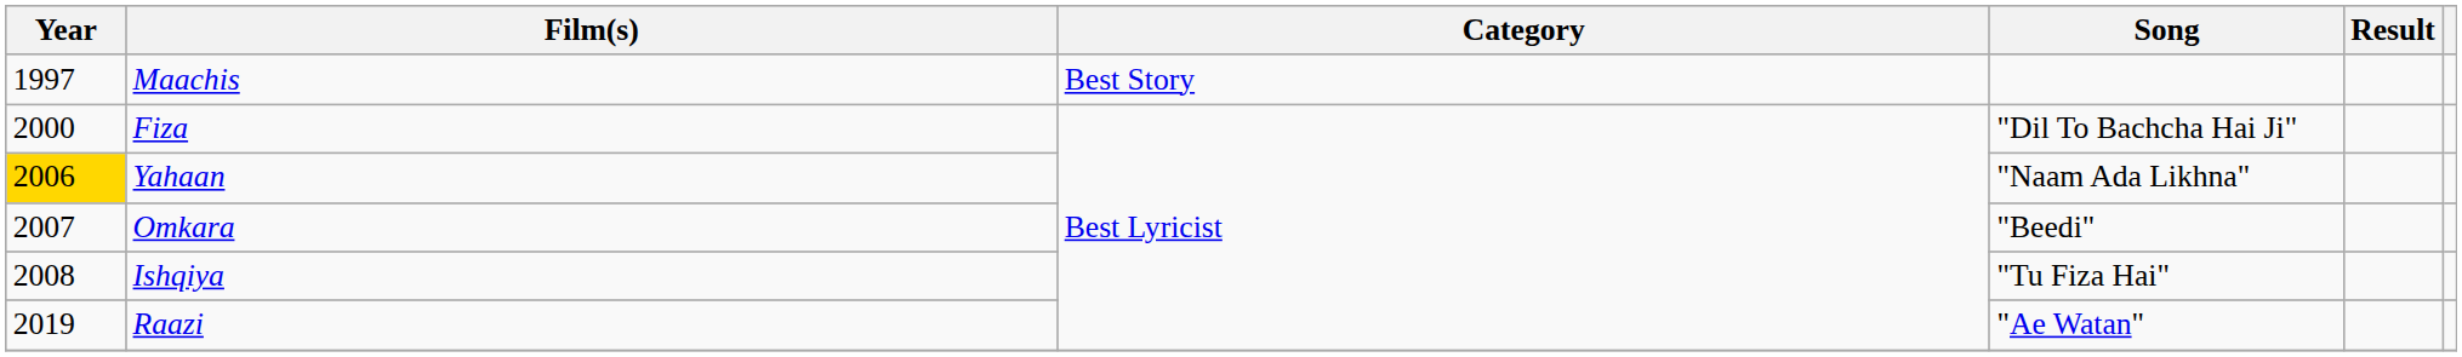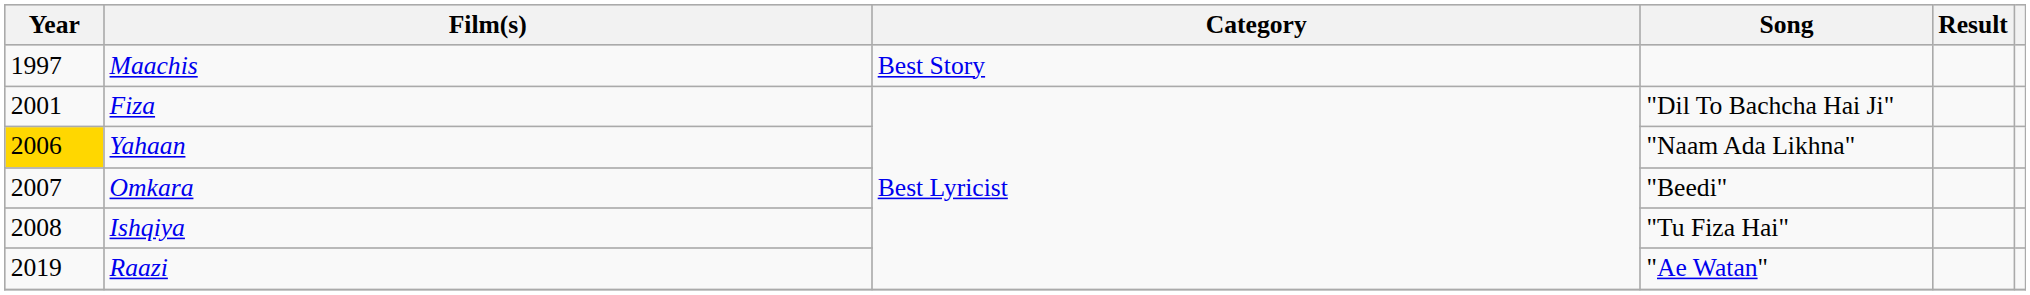Fiza | Year: 2000 -> 2001
